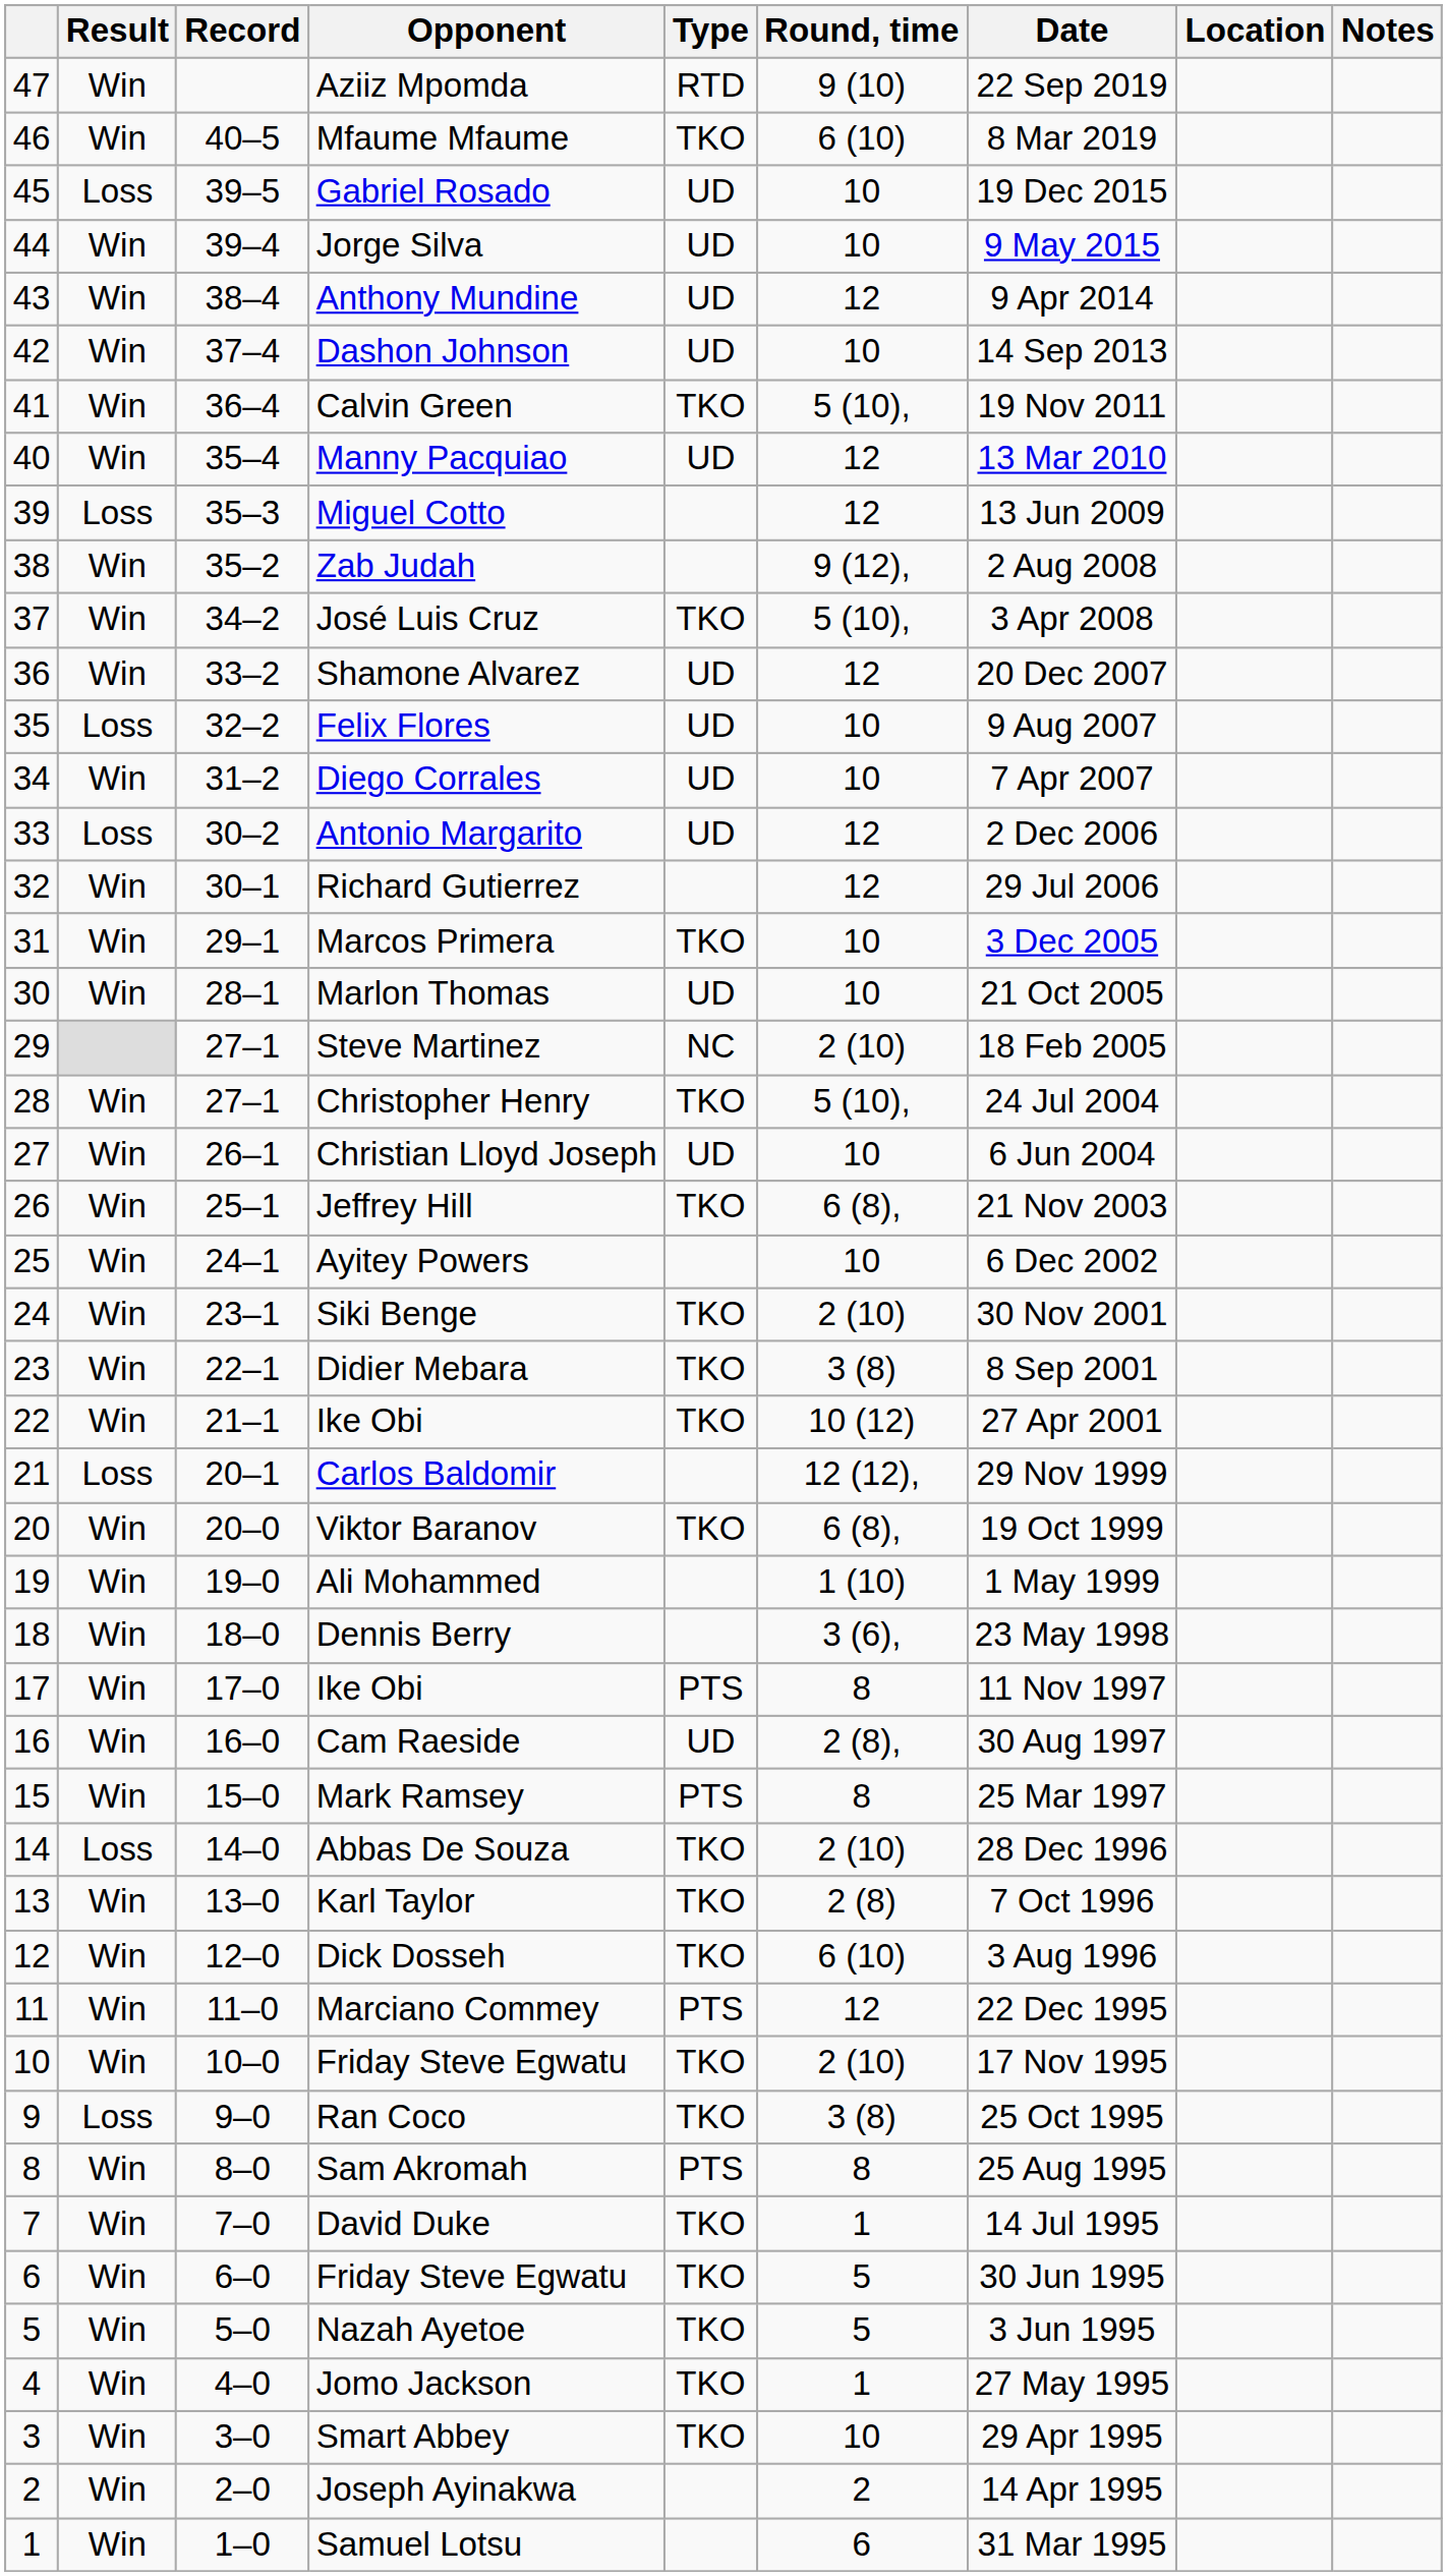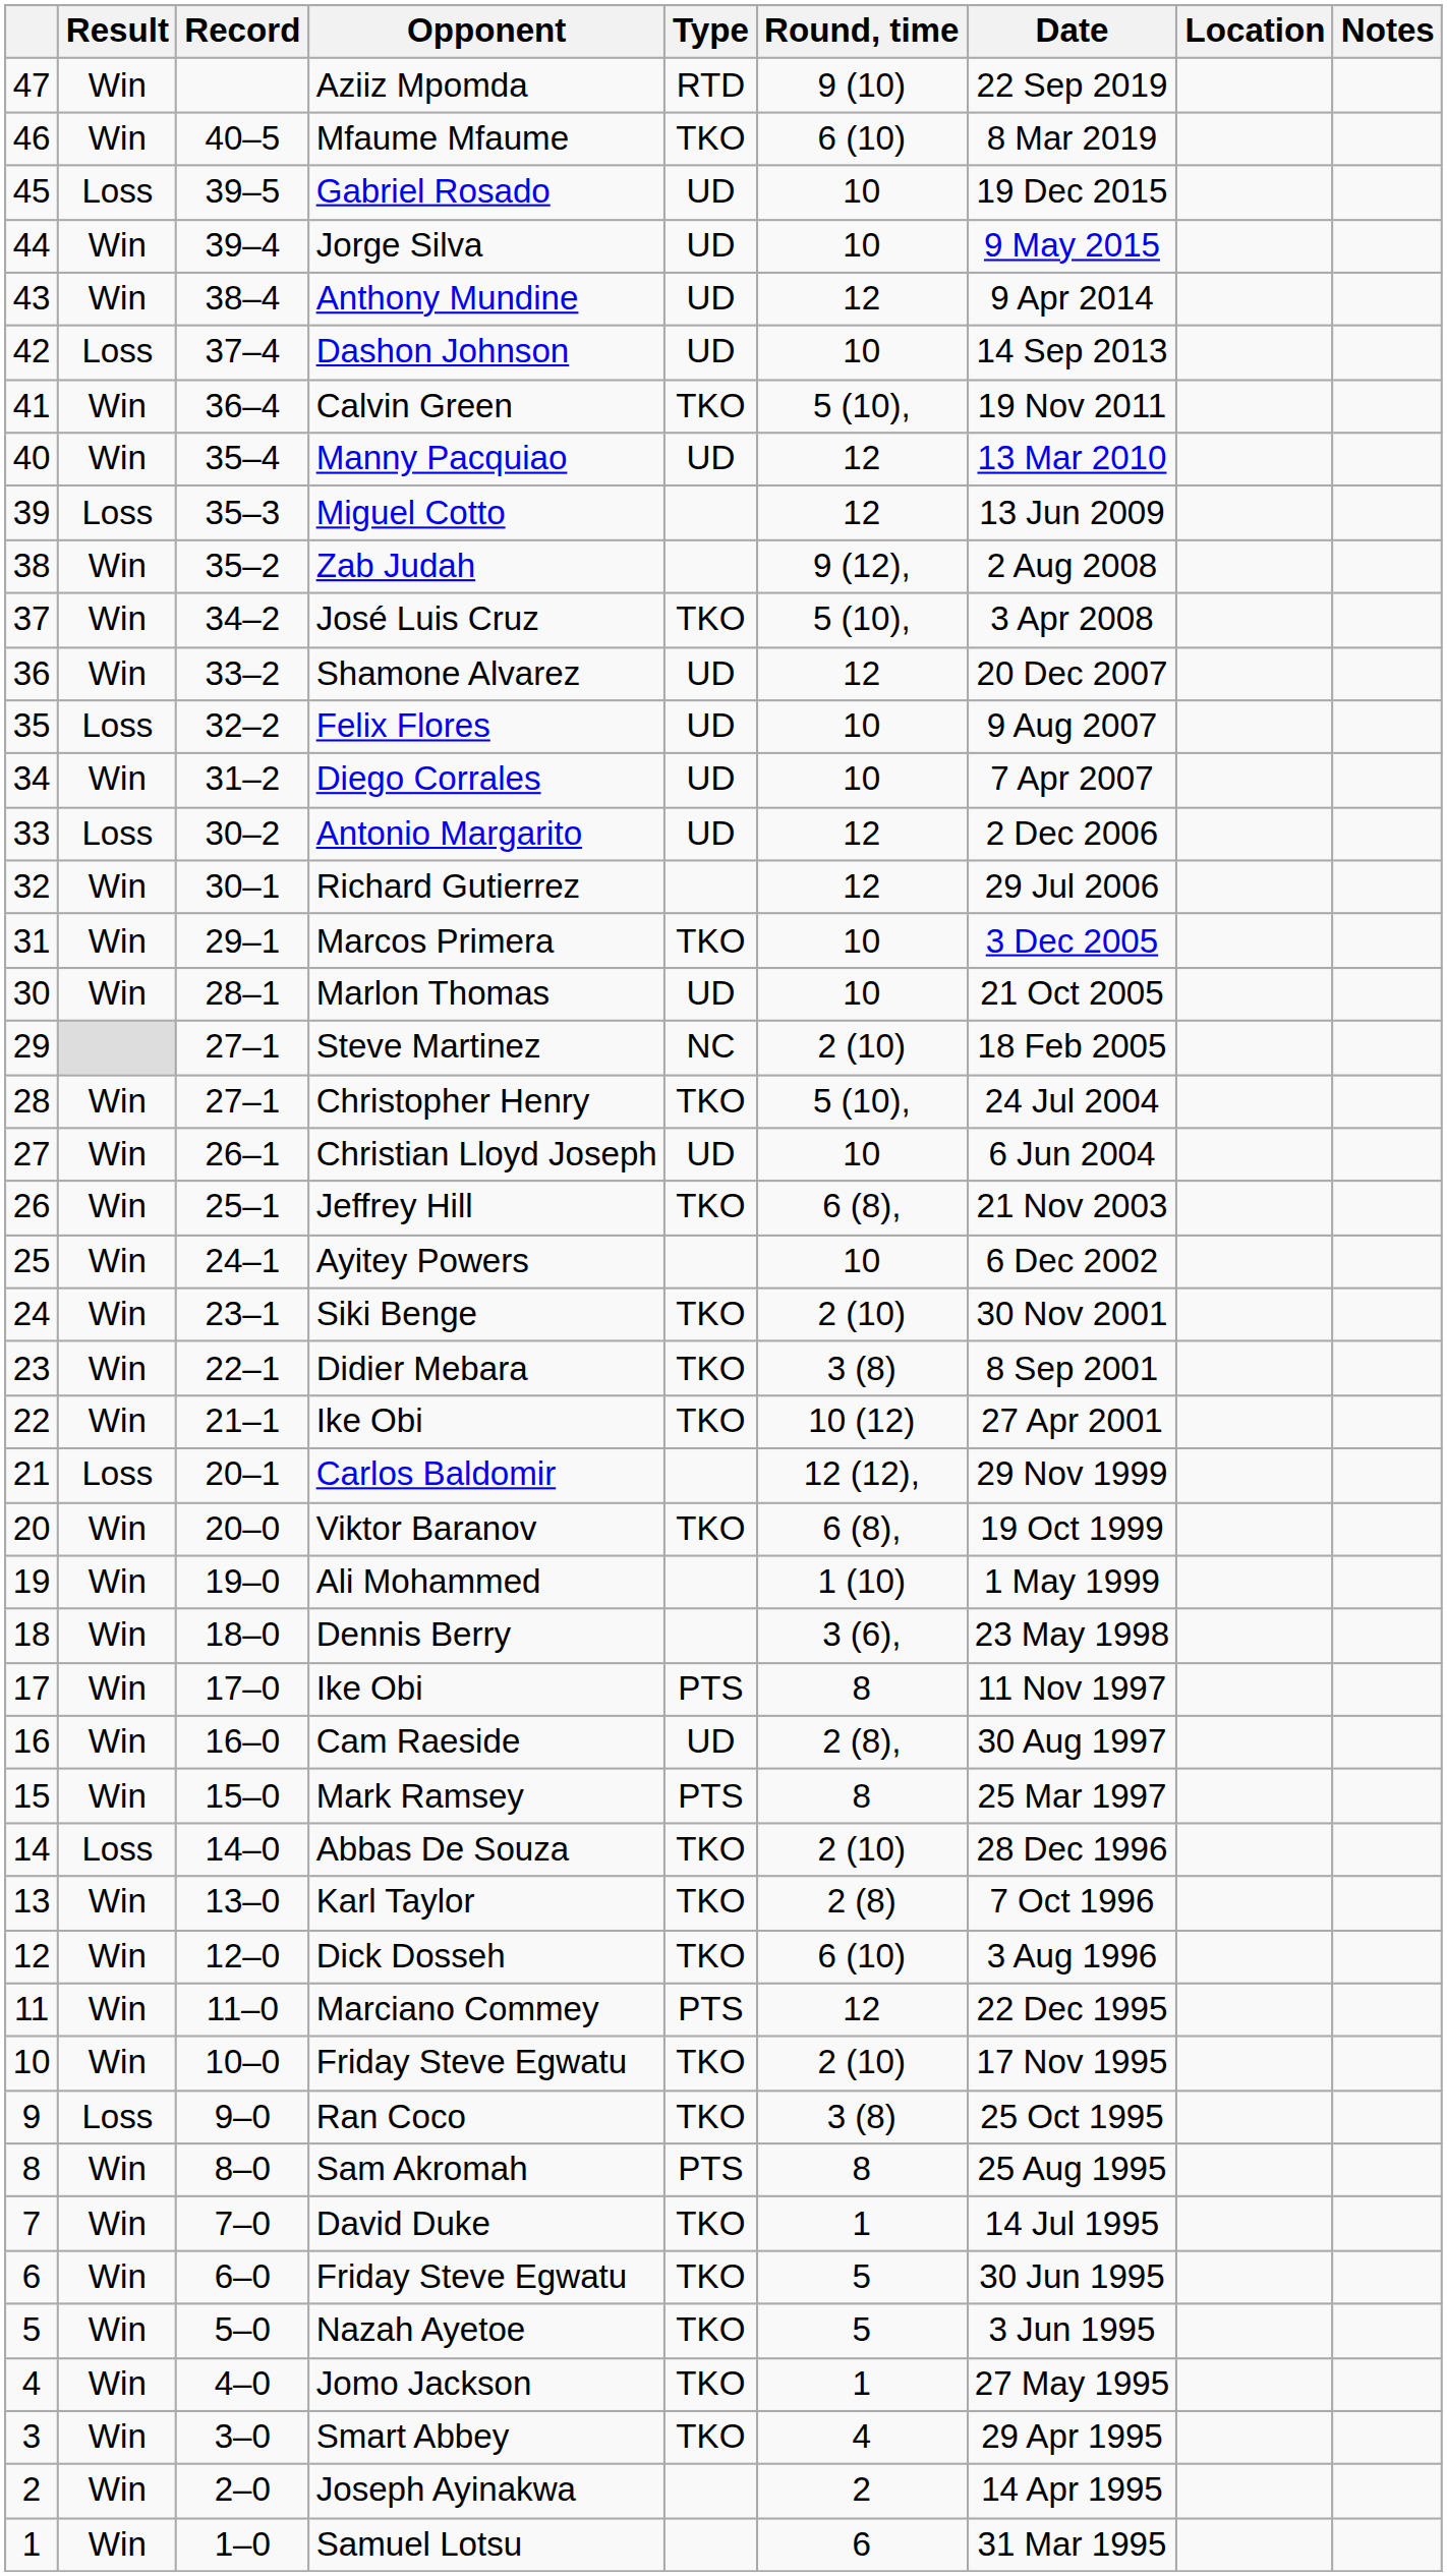Dashon Johnson | Result: Win -> Loss
Smart Abbey | Round, time: 10 -> 4
